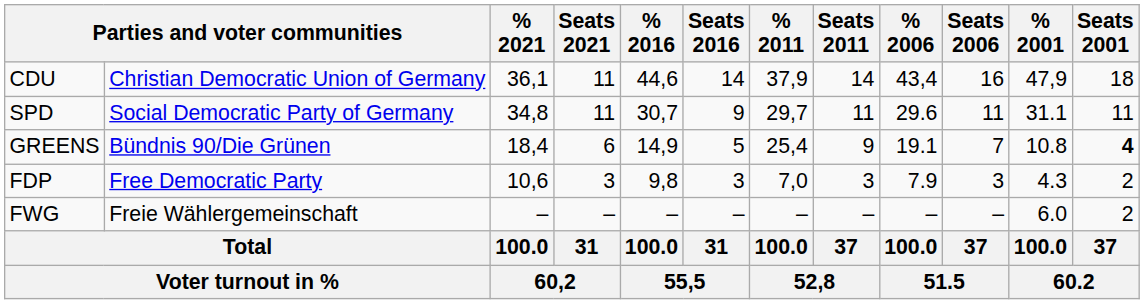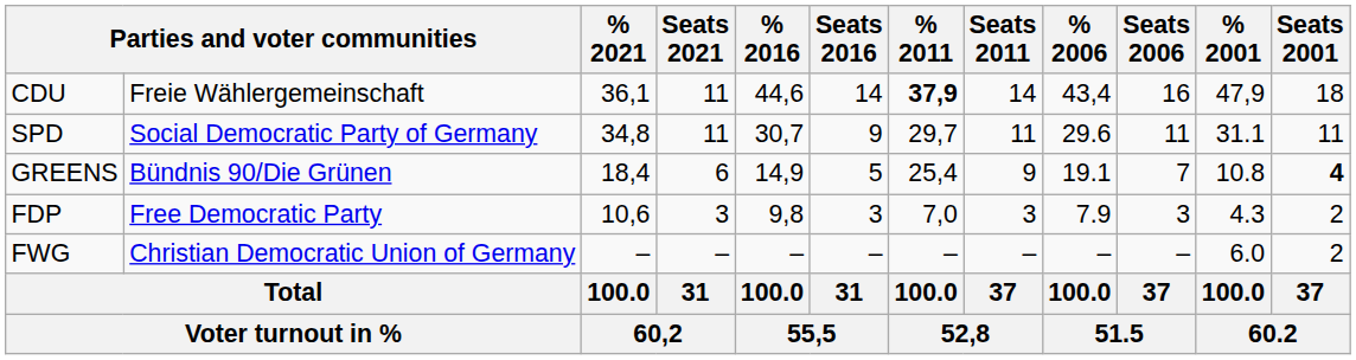CDU | column 2: Christian Democratic Union of Germany -> Freie Wählergemeinschaft
CDU | % 2011: normal -> bold
FWG | column 2: Freie Wählergemeinschaft -> Christian Democratic Union of Germany
